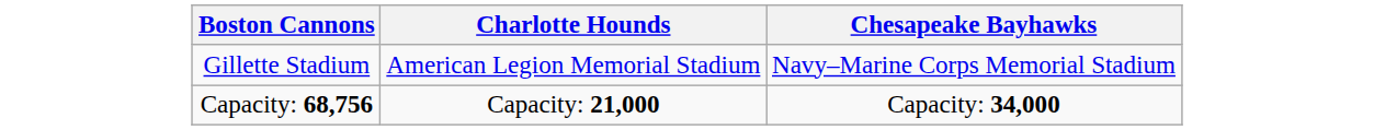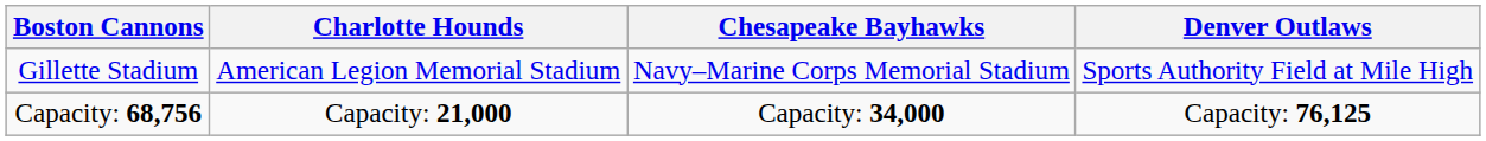+ column: Denver Outlaws | Sports Authority Field at Mile High | Capacity: 76,125
